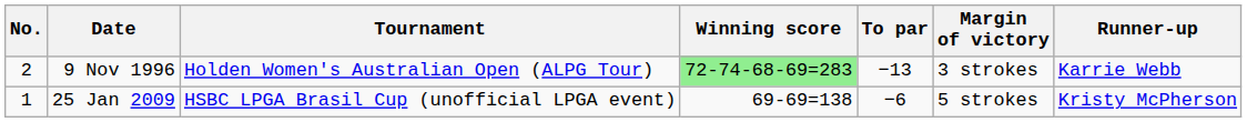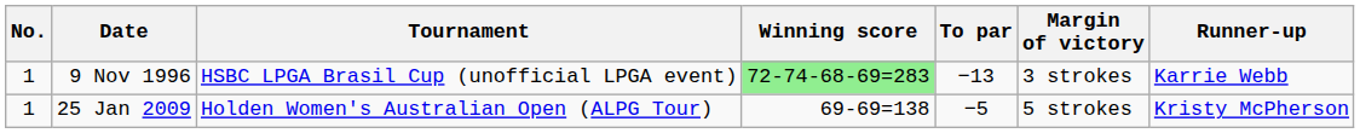9 Nov 1996 | No.: 2 -> 1
9 Nov 1996 | Tournament: Holden Women's Australian Open (ALPG Tour) -> HSBC LPGA Brasil Cup (unofficial LPGA event)
25 Jan 2009 | Tournament: HSBC LPGA Brasil Cup (unofficial LPGA event) -> Holden Women's Australian Open (ALPG Tour)
25 Jan 2009 | To par: −6 -> −5
